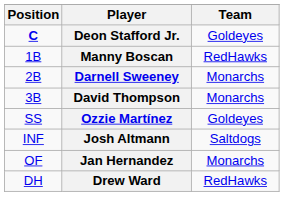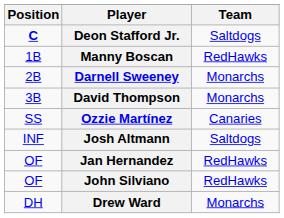Deon Stafford Jr. | Team: Goldeyes -> Saltdogs
Ozzie Martínez | Team: Goldeyes -> Canaries
Jan Hernandez | Team: Monarchs -> RedHawks
+ row: OF | John Silviano | RedHawks
Drew Ward | Team: RedHawks -> Monarchs
